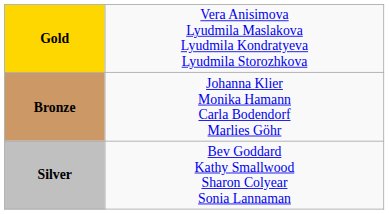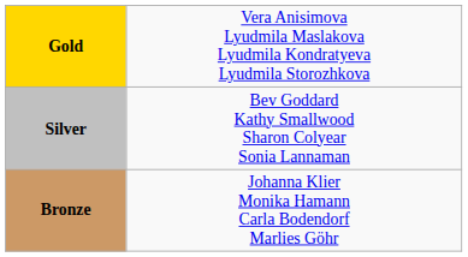rows swapped: Silver <-> Bronze
